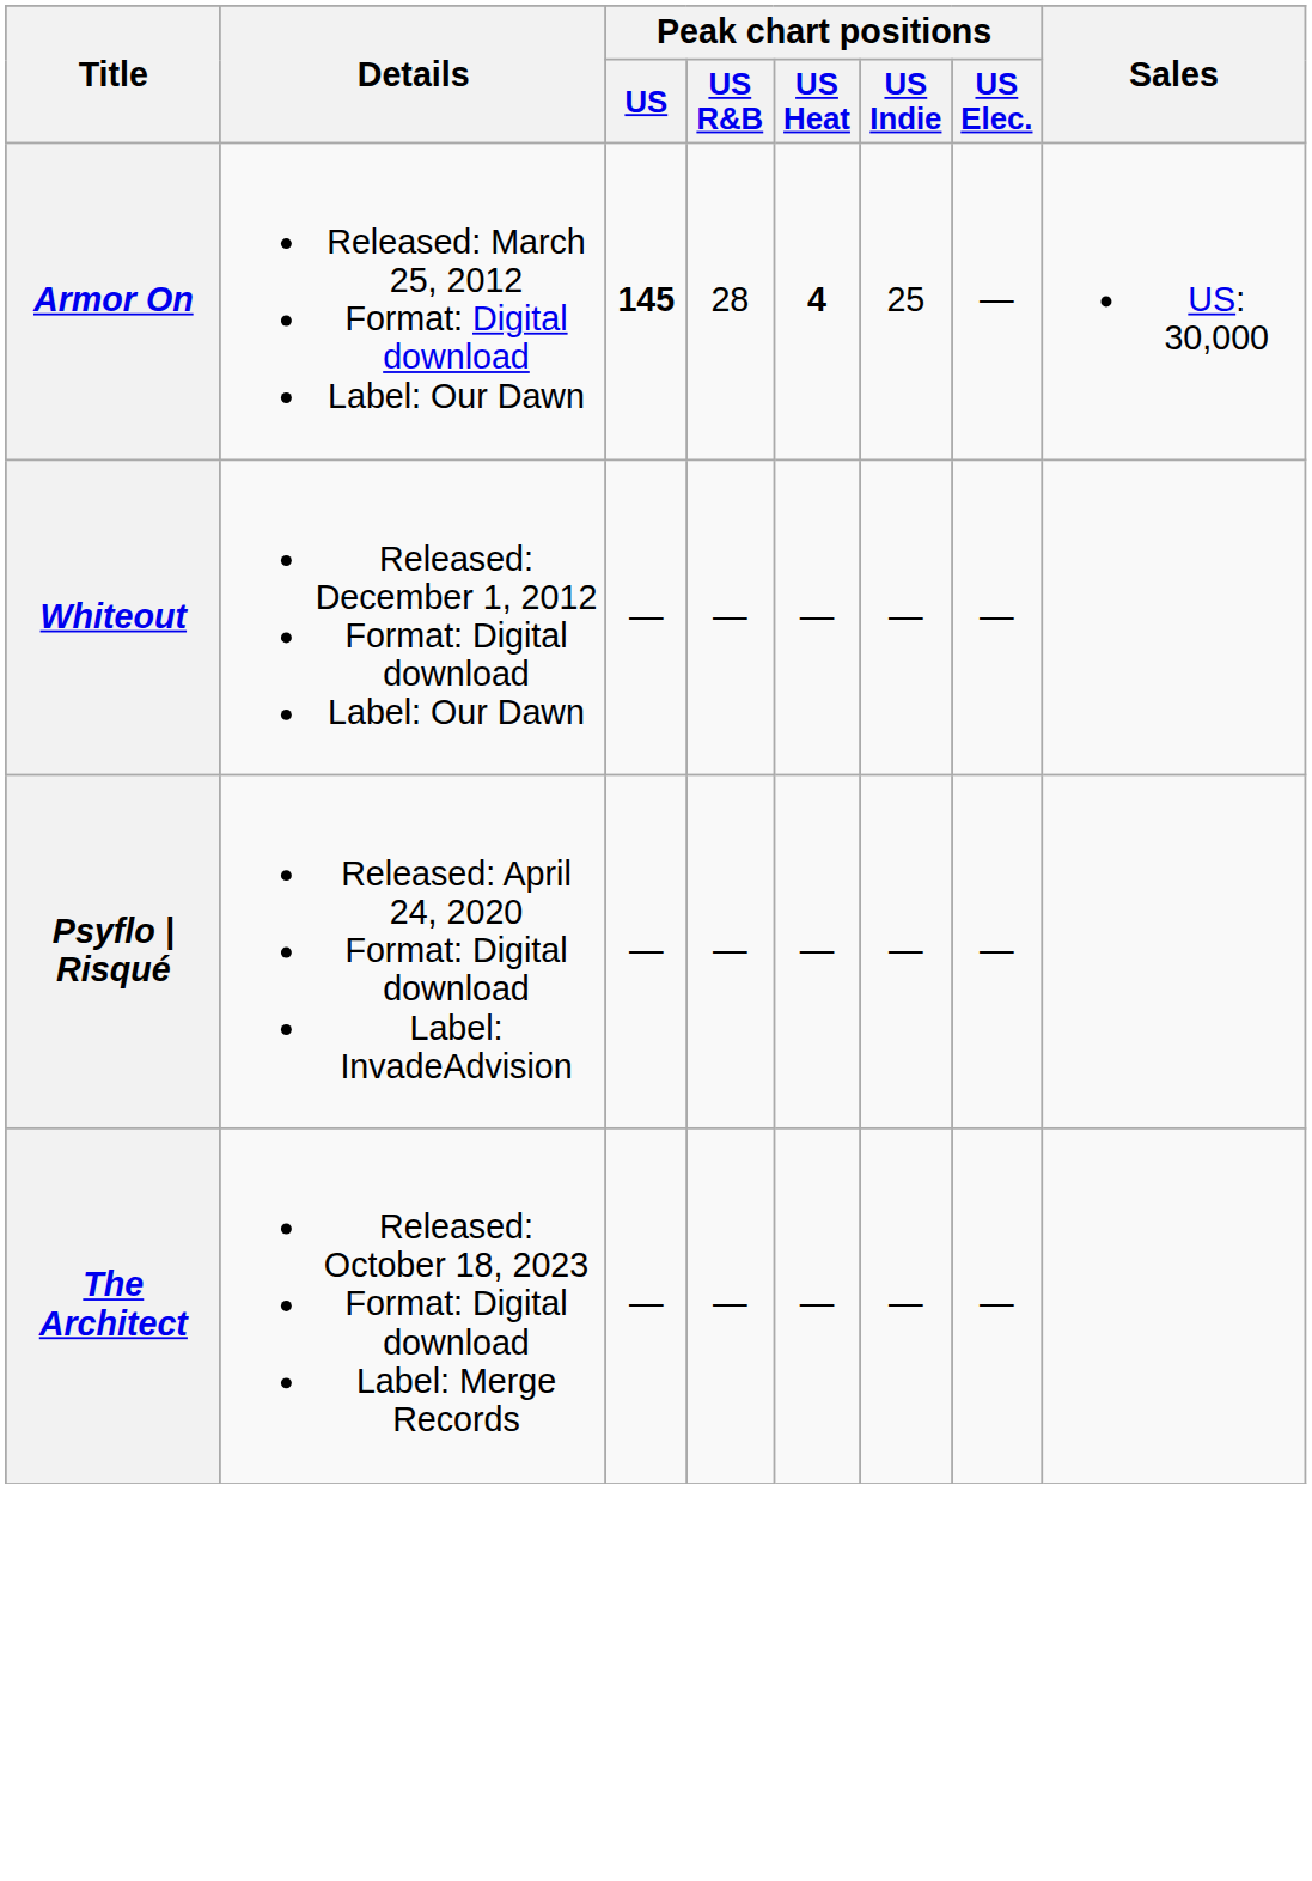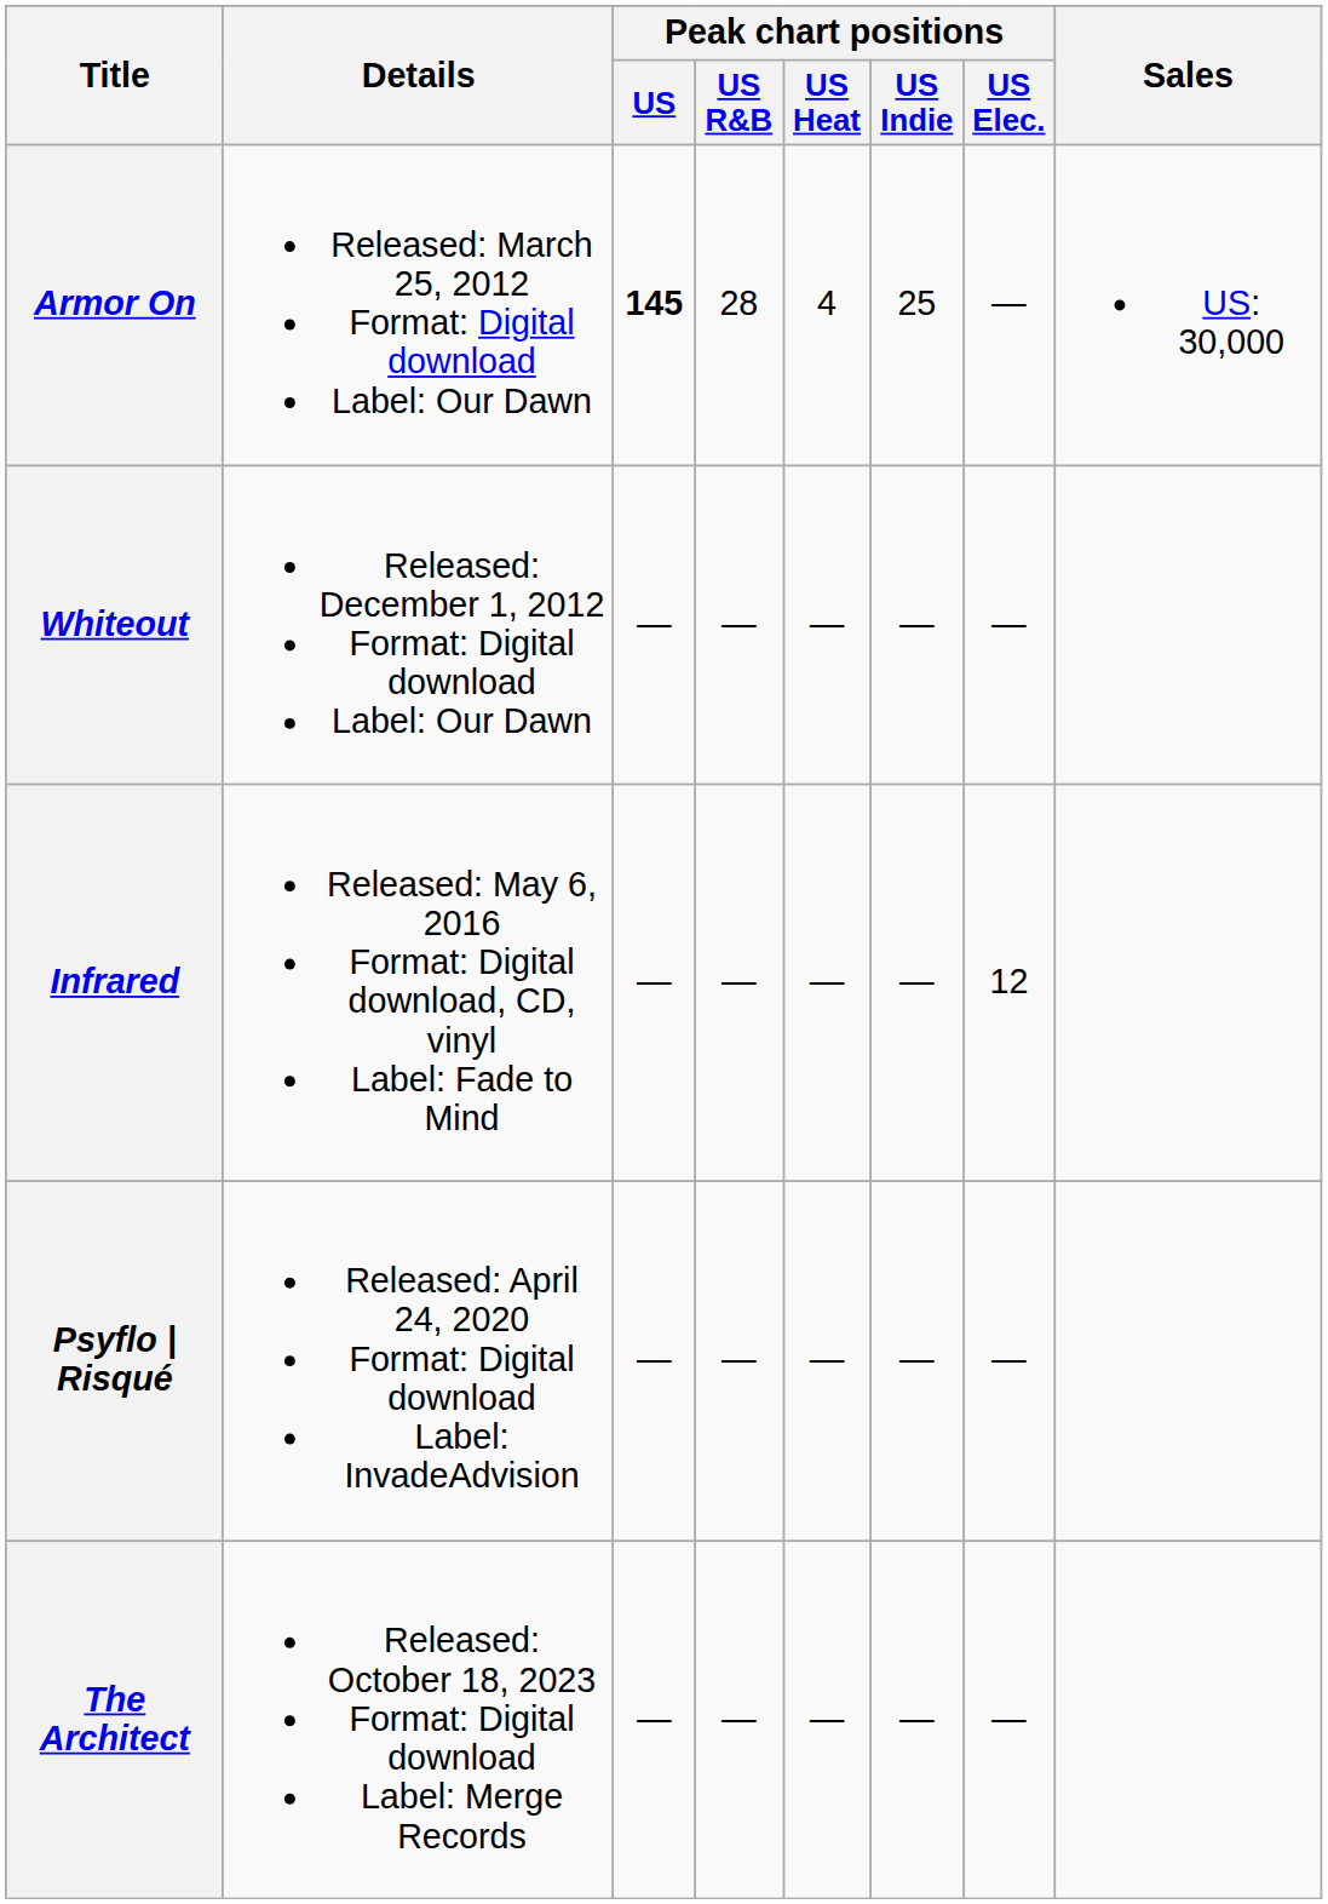Armor On | Peak chart positions / US Heat: bold -> normal
+ row: Infrared | Released: May 6, 2016 Format: Digital download, CD, vinyl Label: Fade to Mind | — | — | — | — | 12
